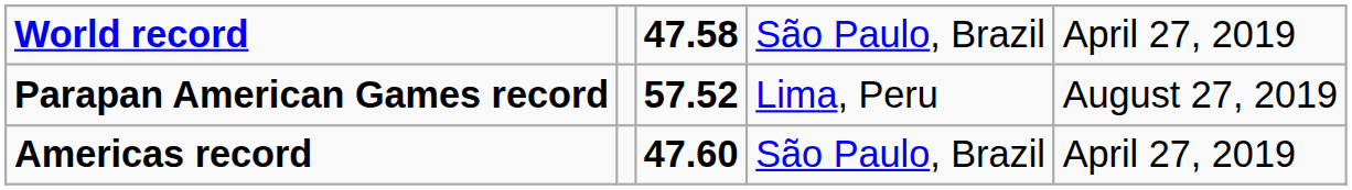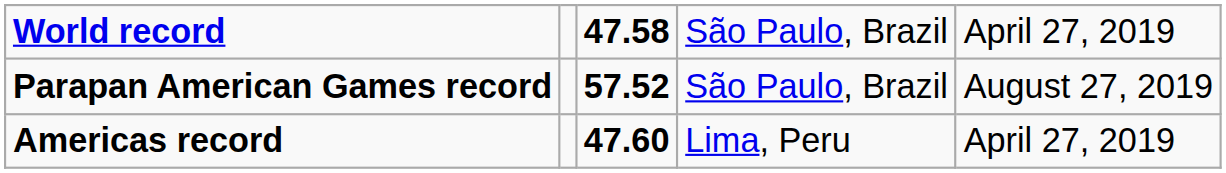Parapan American Games record | column 4: Lima, Peru -> São Paulo, Brazil
Americas record | column 4: São Paulo, Brazil -> Lima, Peru
